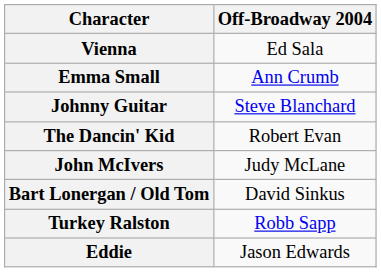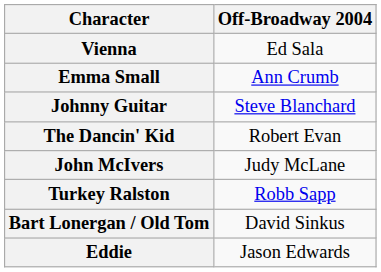rows swapped: Turkey Ralston <-> Bart Lonergan / Old Tom
